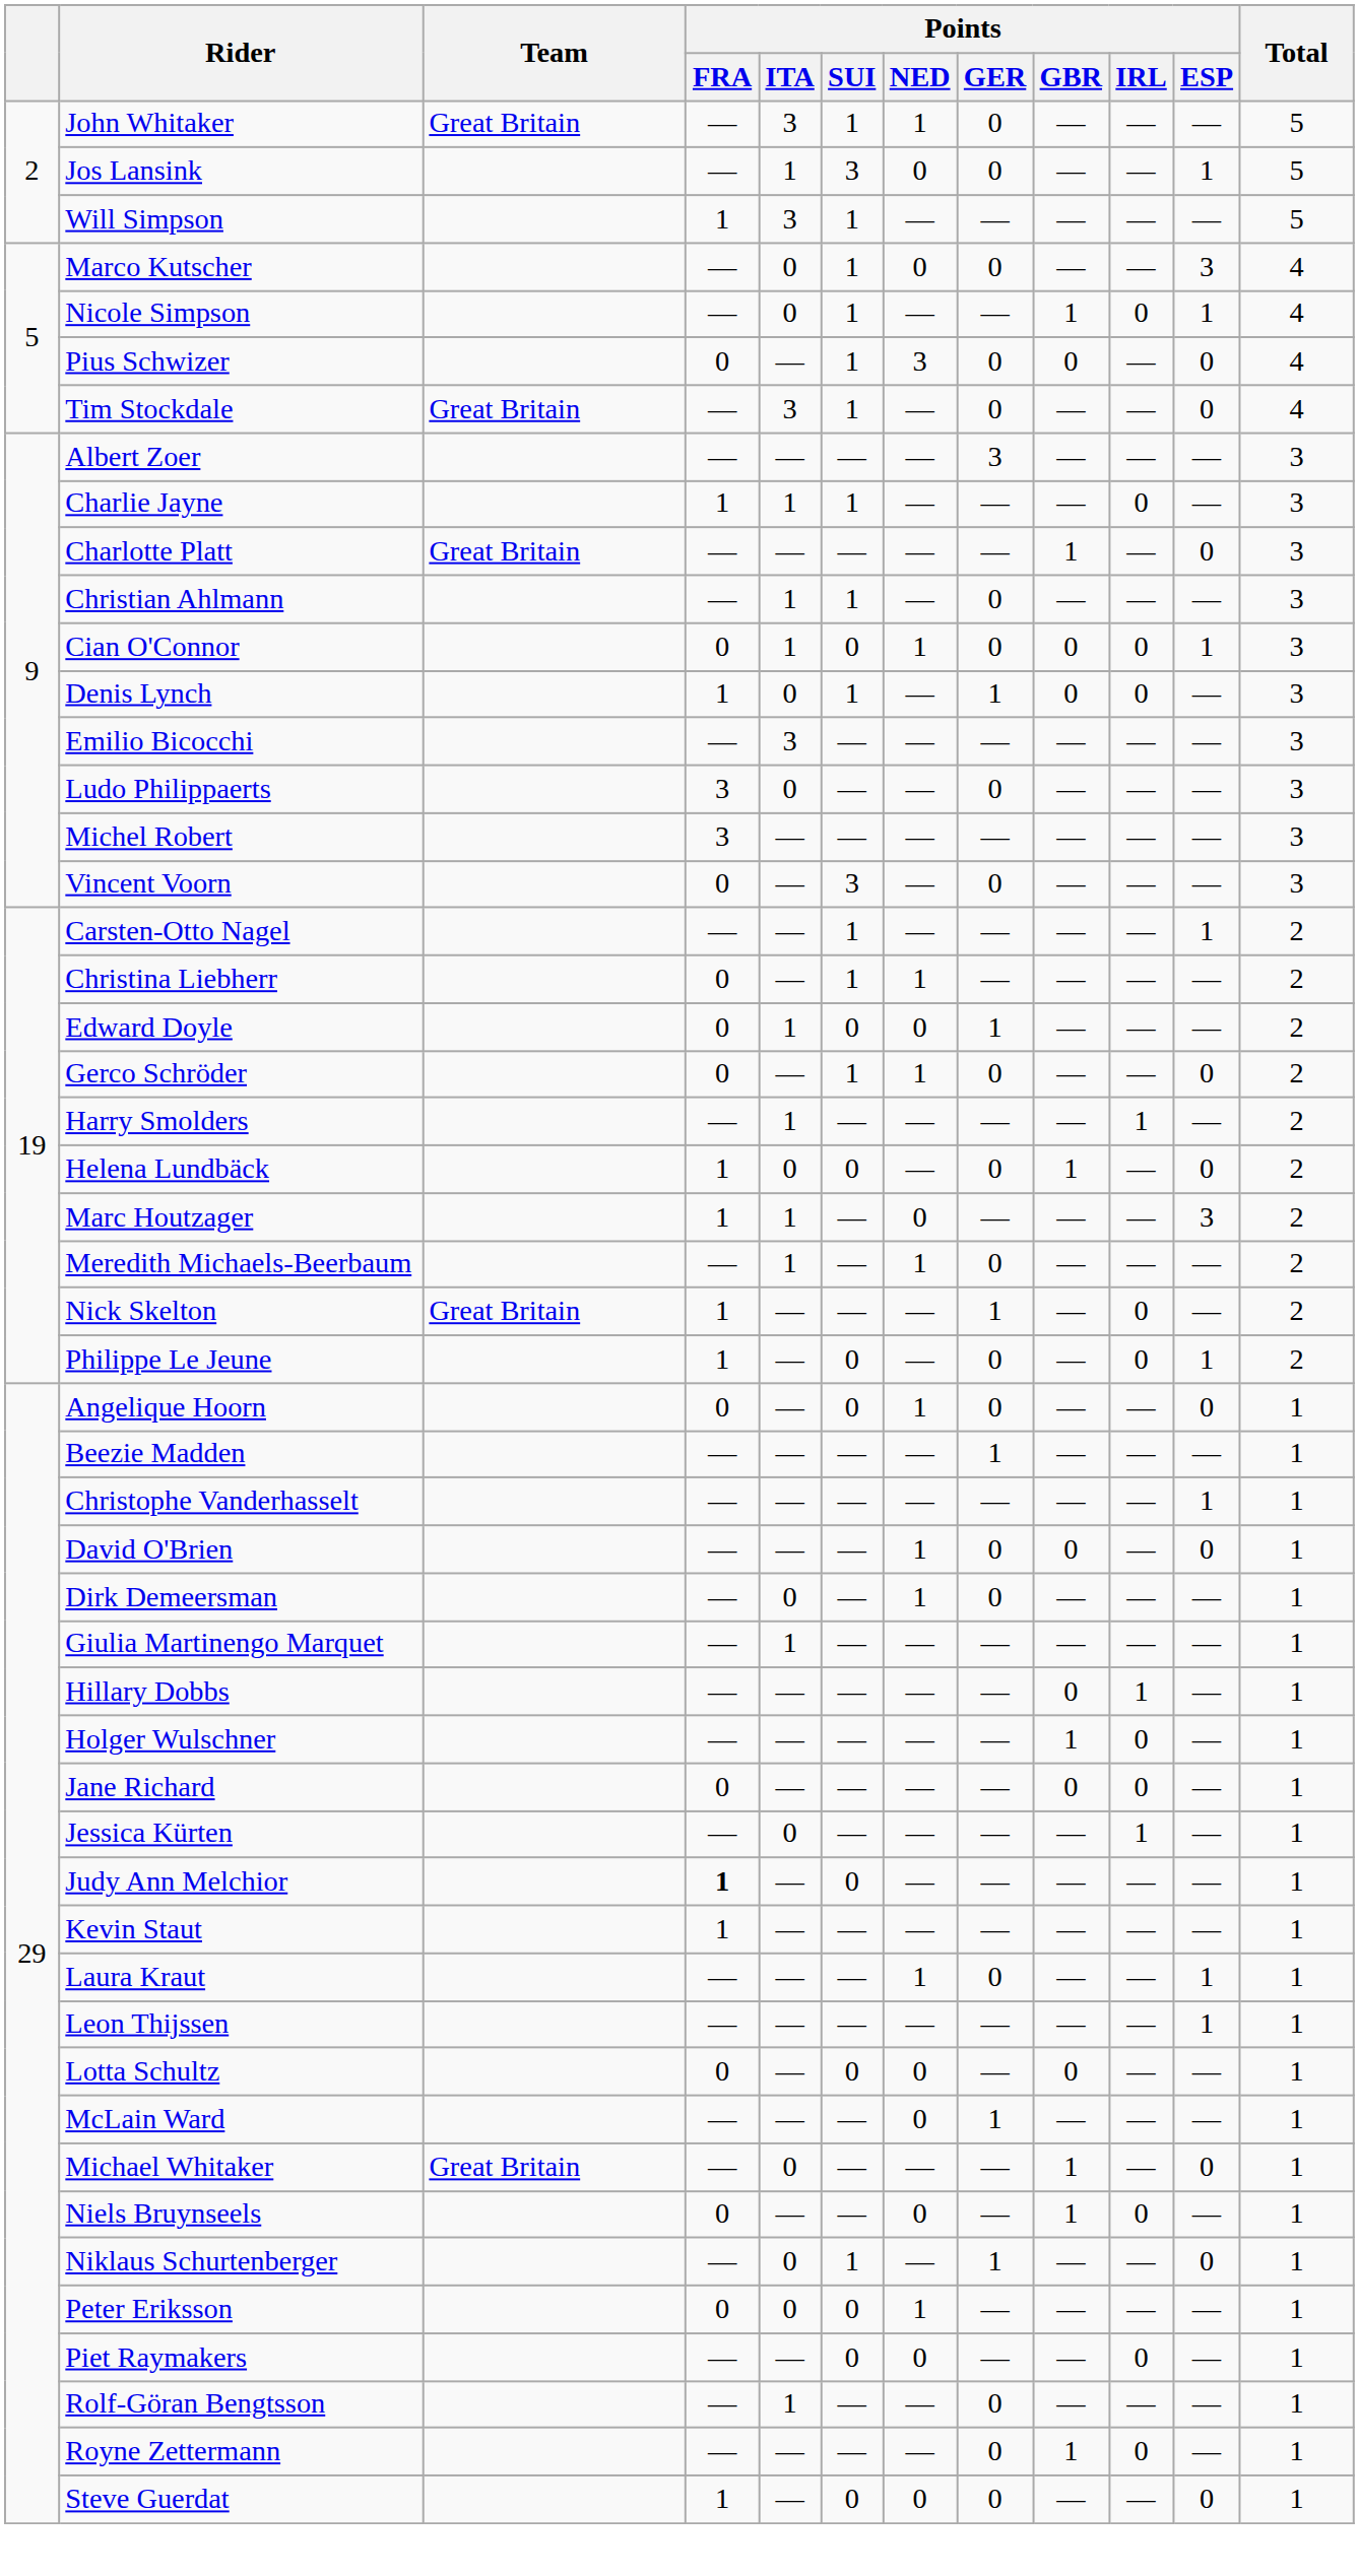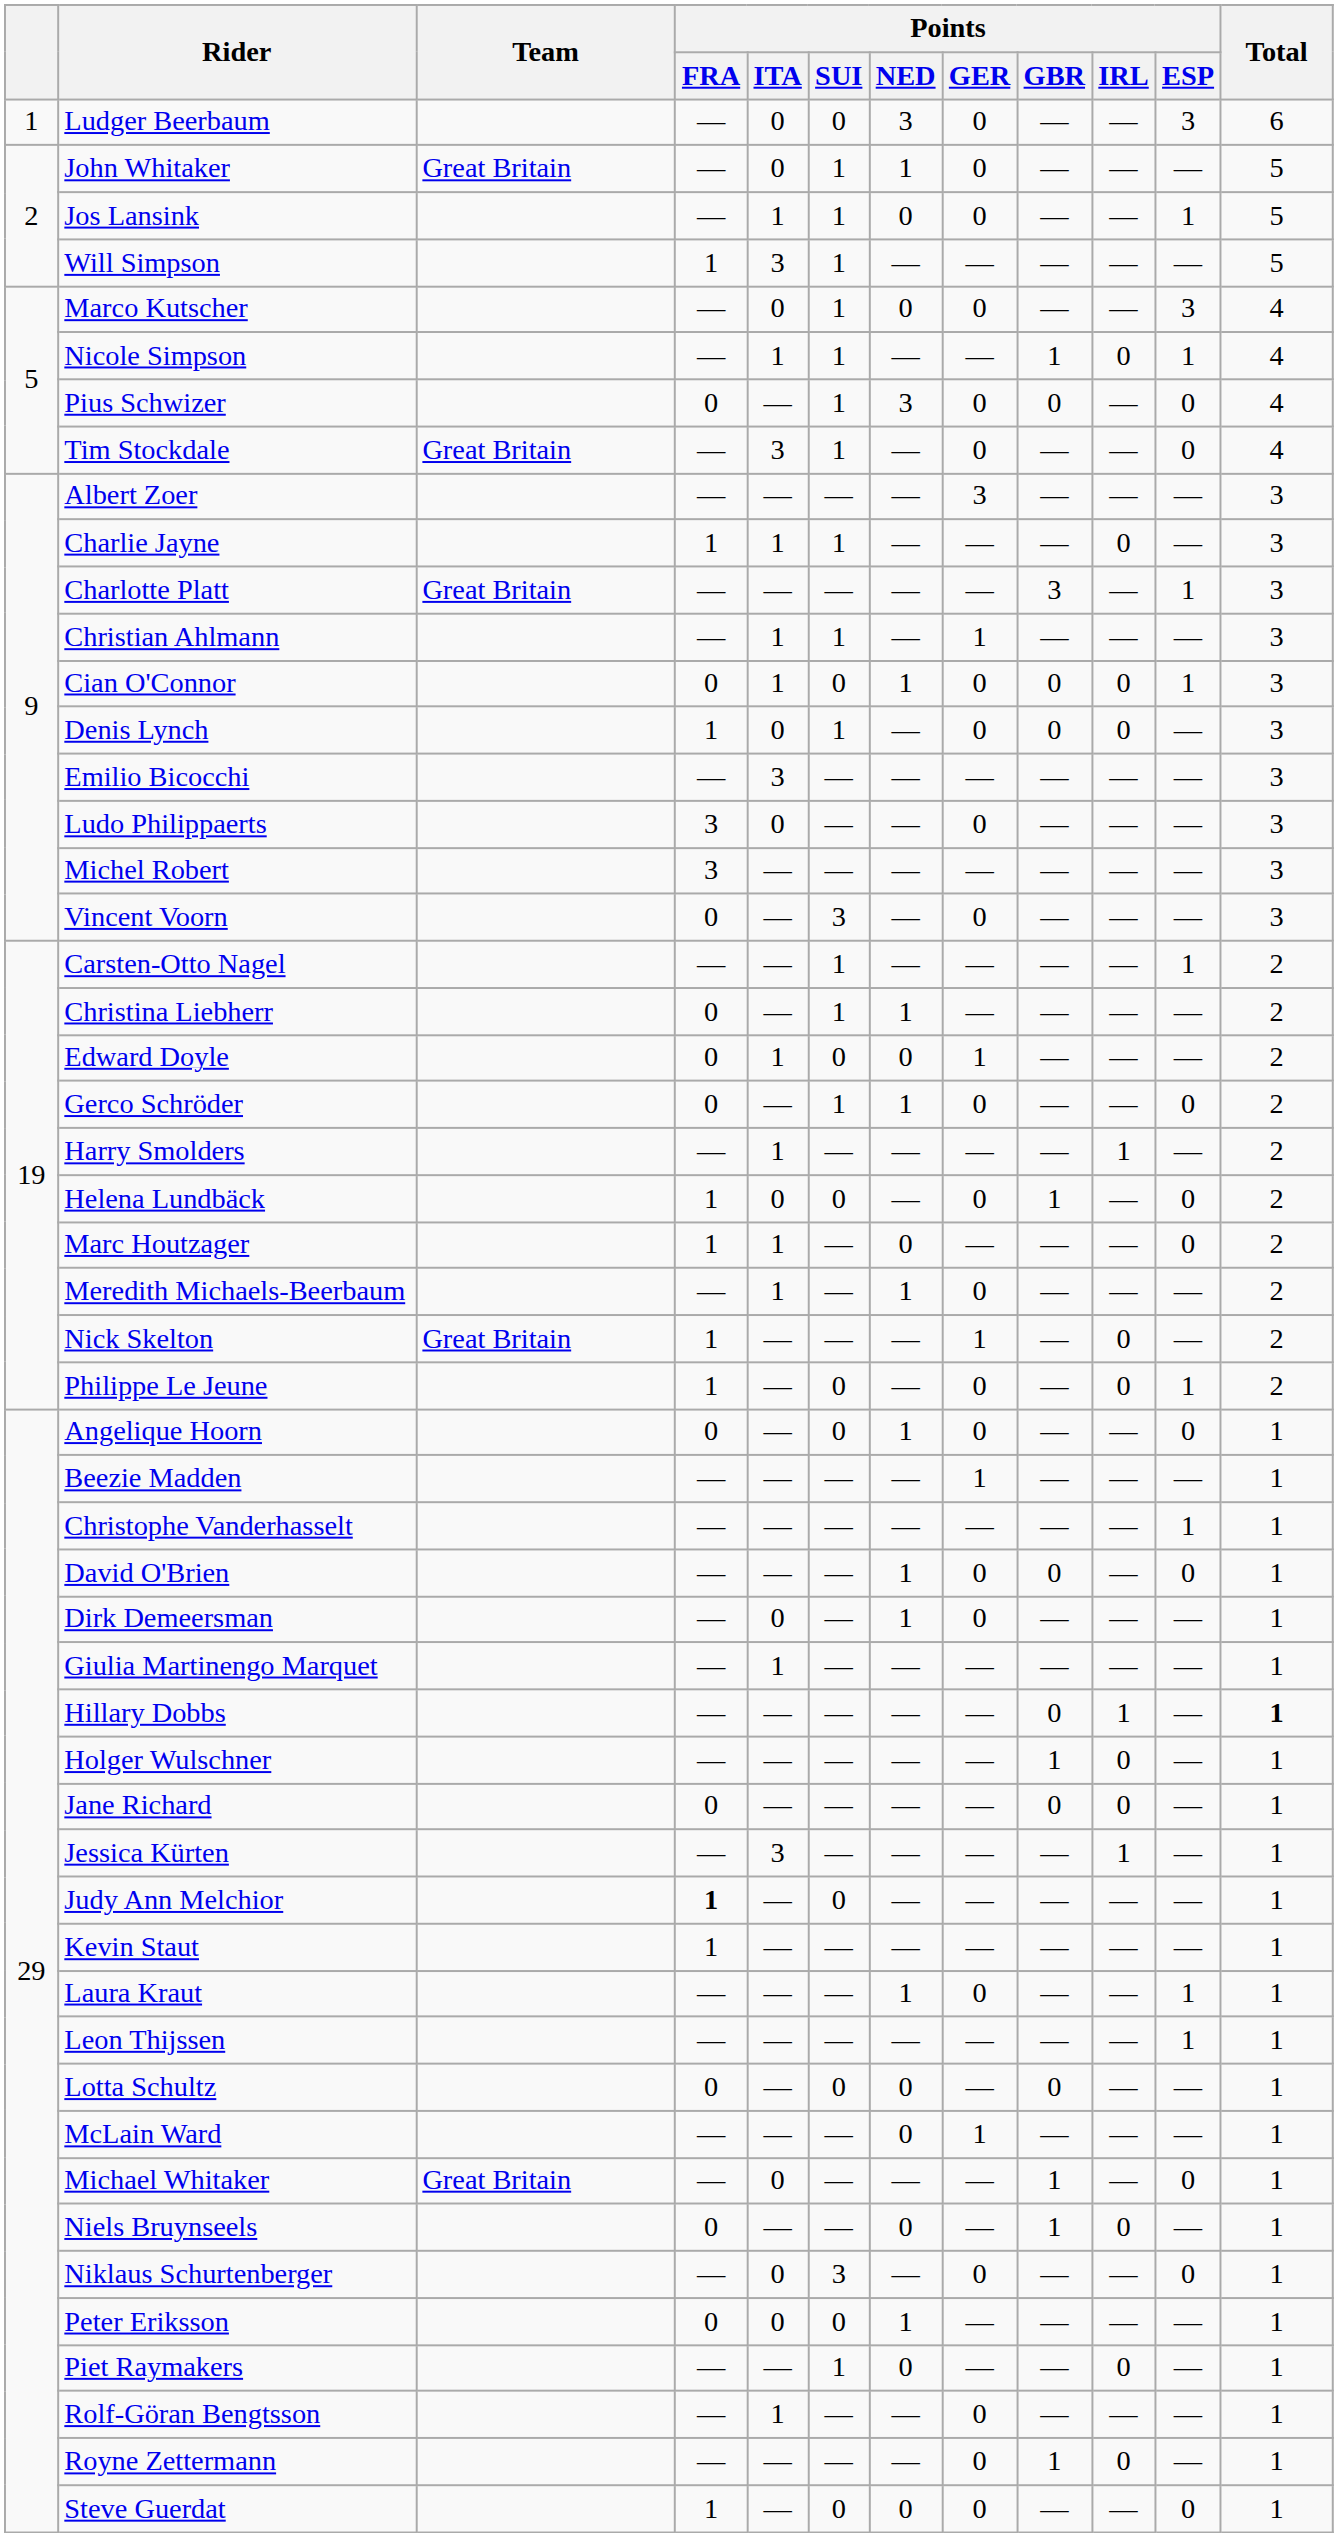+ row: 1 | Ludger Beerbaum | — | 0 | 0 | 3 | 0 | — | — | 3 | 6
John Whitaker | Points / ITA: 3 -> 0
Jos Lansink | Points / SUI: 3 -> 1
Nicole Simpson | Points / ITA: 0 -> 1
Charlotte Platt | Points / GBR: 1 -> 3
Charlotte Platt | Points / ESP: 0 -> 1
Christian Ahlmann | Points / GER: 0 -> 1
Denis Lynch | Points / GER: 1 -> 0
Marc Houtzager | Points / ESP: 3 -> 0
Hillary Dobbs | Total: normal -> bold
Jessica Kürten | Points / ITA: 0 -> 3
Niklaus Schurtenberger | Points / SUI: 1 -> 3
Niklaus Schurtenberger | Points / GER: 1 -> 0
Piet Raymakers | Points / SUI: 0 -> 1
